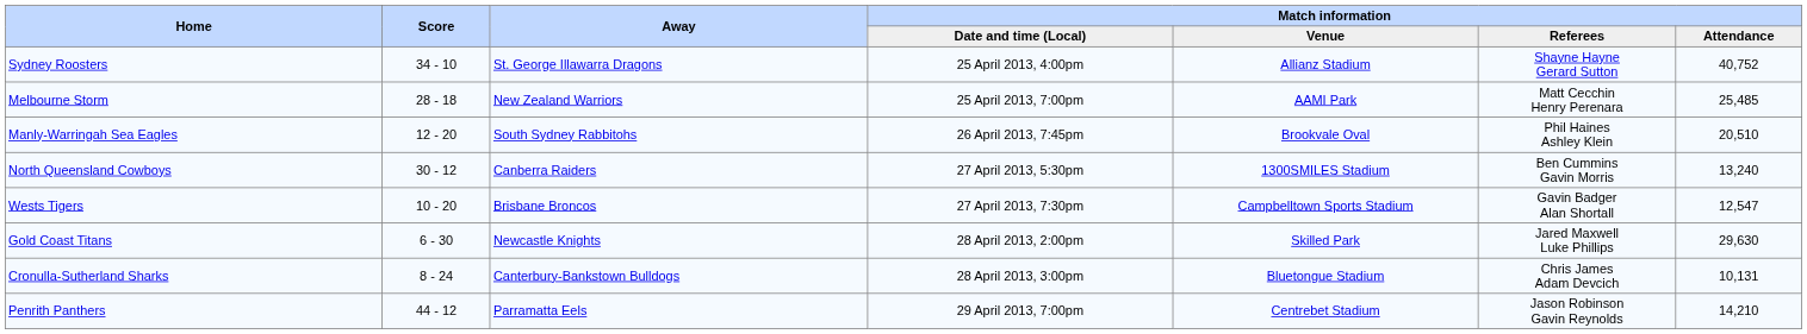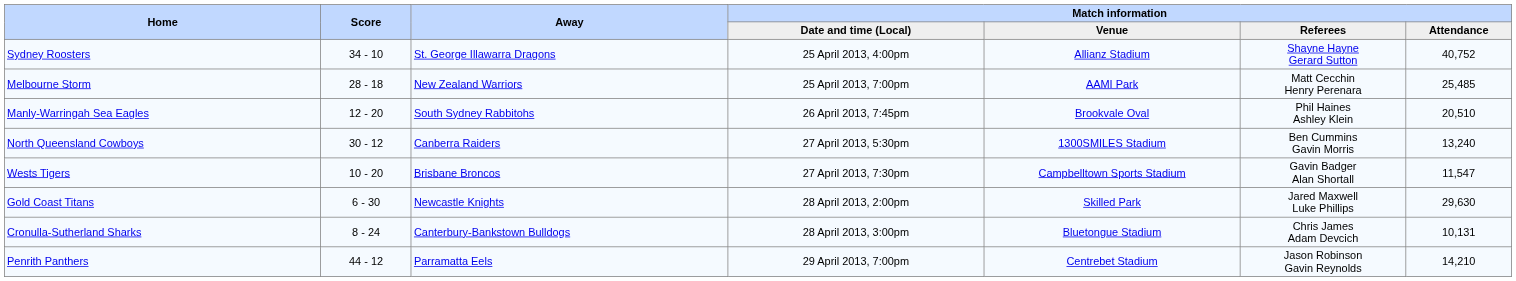Wests Tigers | Match information / Attendance: 12,547 -> 11,547
